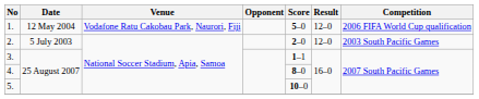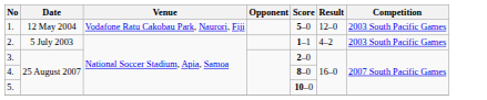1. | Competition: 2006 FIFA World Cup qualification -> 2003 South Pacific Games
2. | Score: 2–0 -> 1–1
2. | Result: 12–0 -> 4–2
3. | Score: 1–1 -> 2–0
